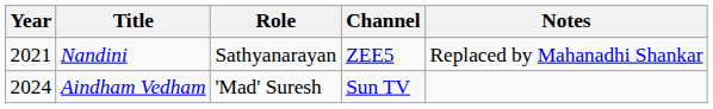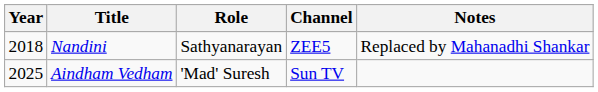Nandini | Year: 2021 -> 2018
Aindham Vedham | Year: 2024 -> 2025
